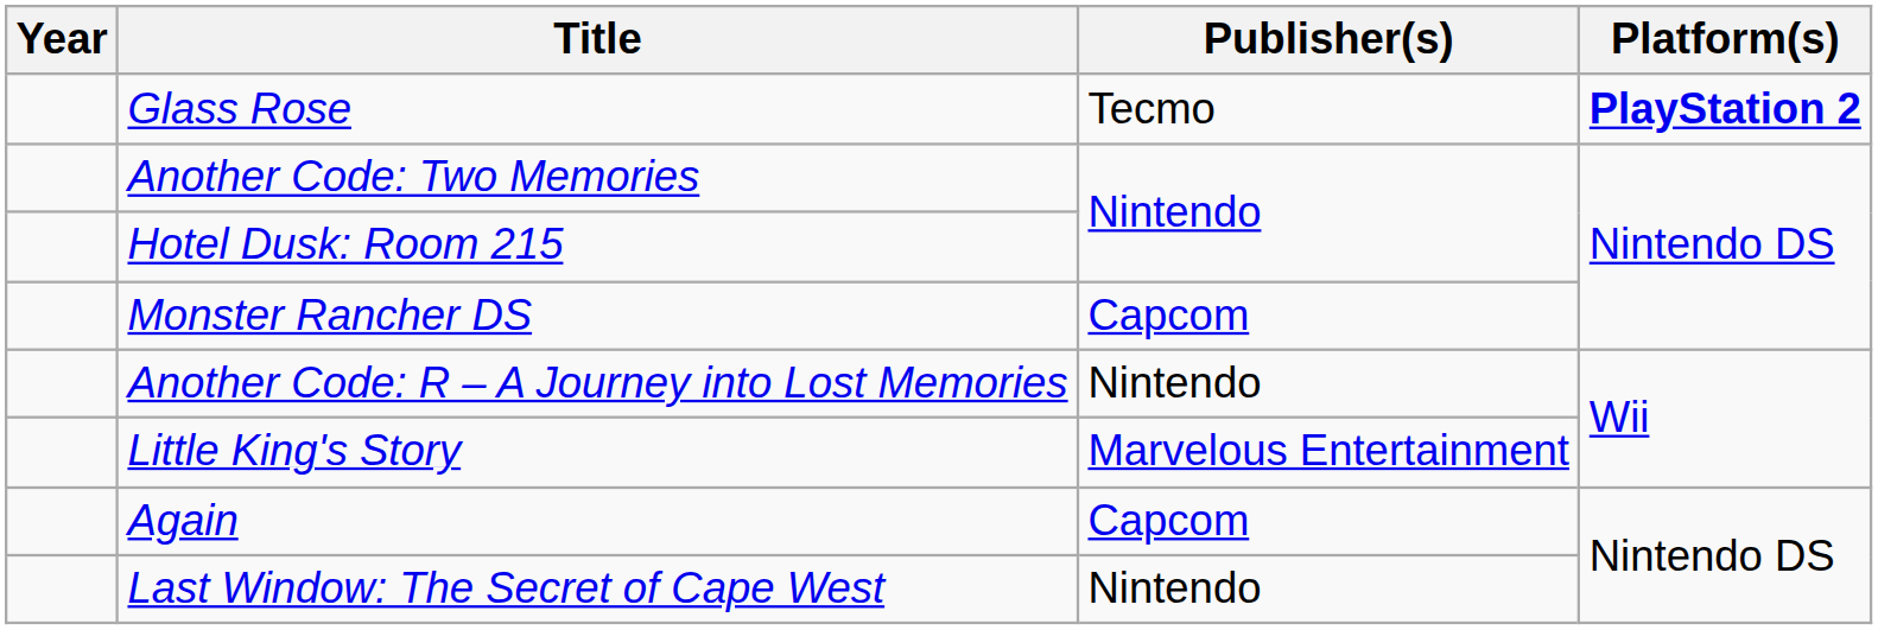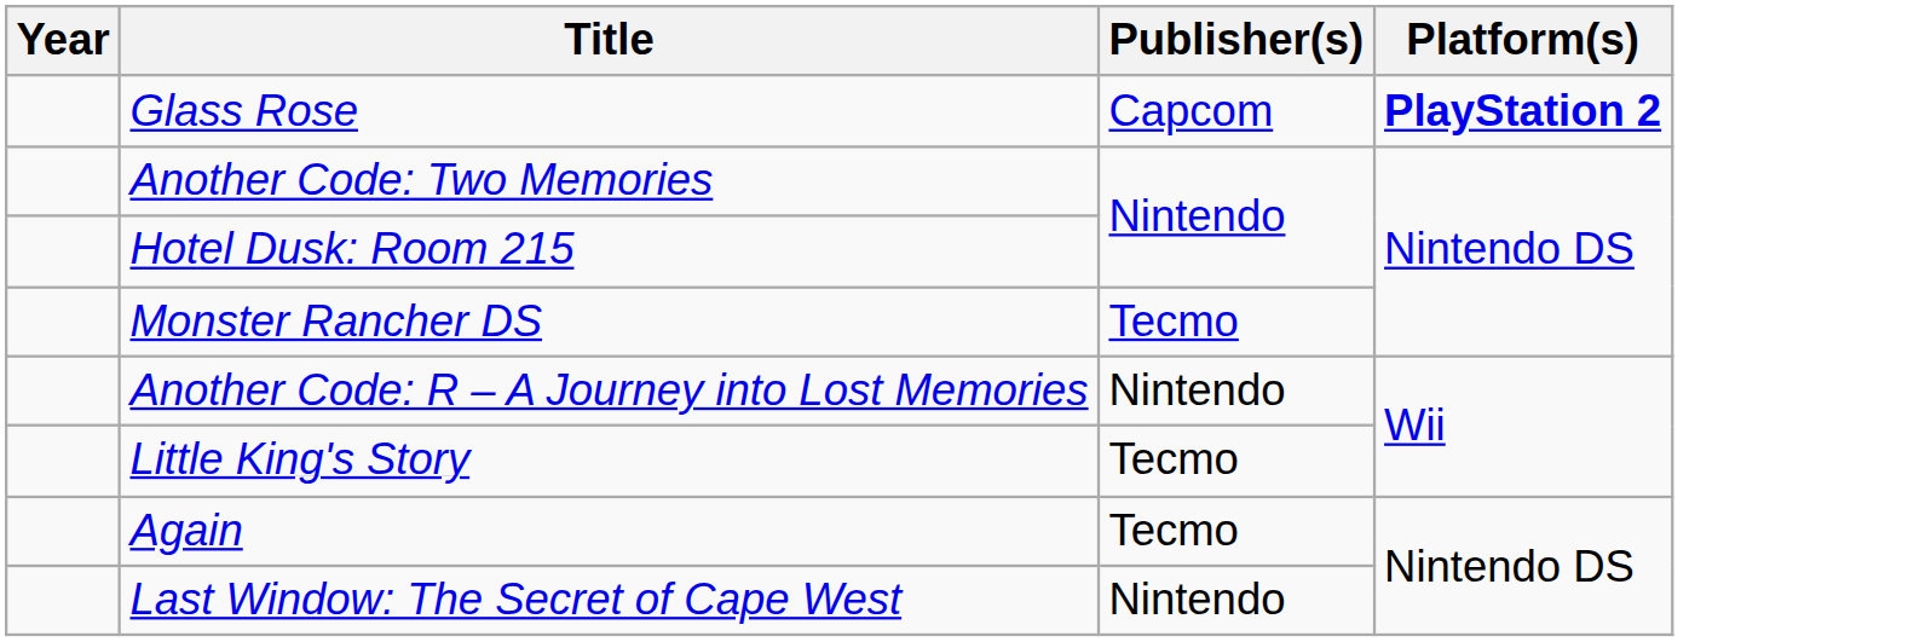Glass Rose | Publisher(s): Tecmo -> Capcom
Monster Rancher DS | Publisher(s): Capcom -> Tecmo
Little King's Story | Publisher(s): Marvelous Entertainment -> Tecmo
Again | Publisher(s): Capcom -> Tecmo
